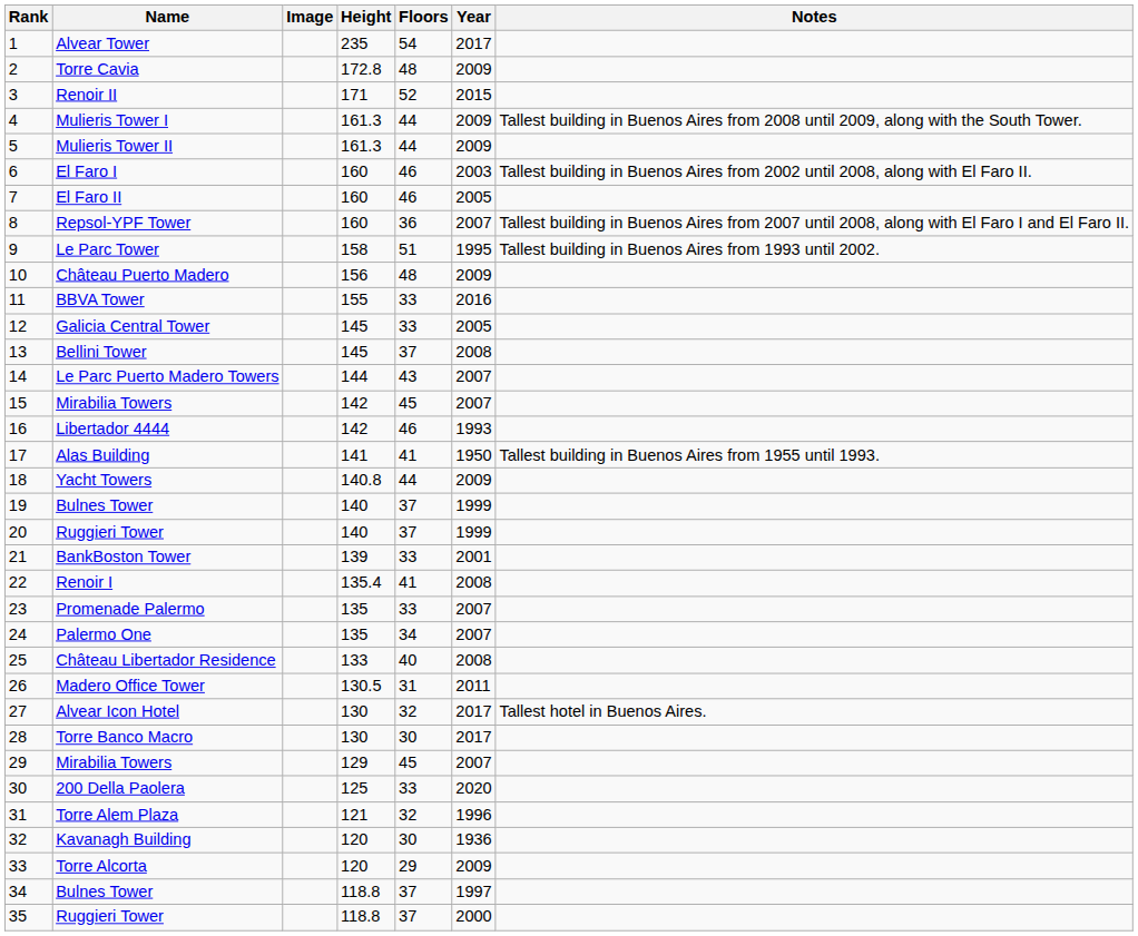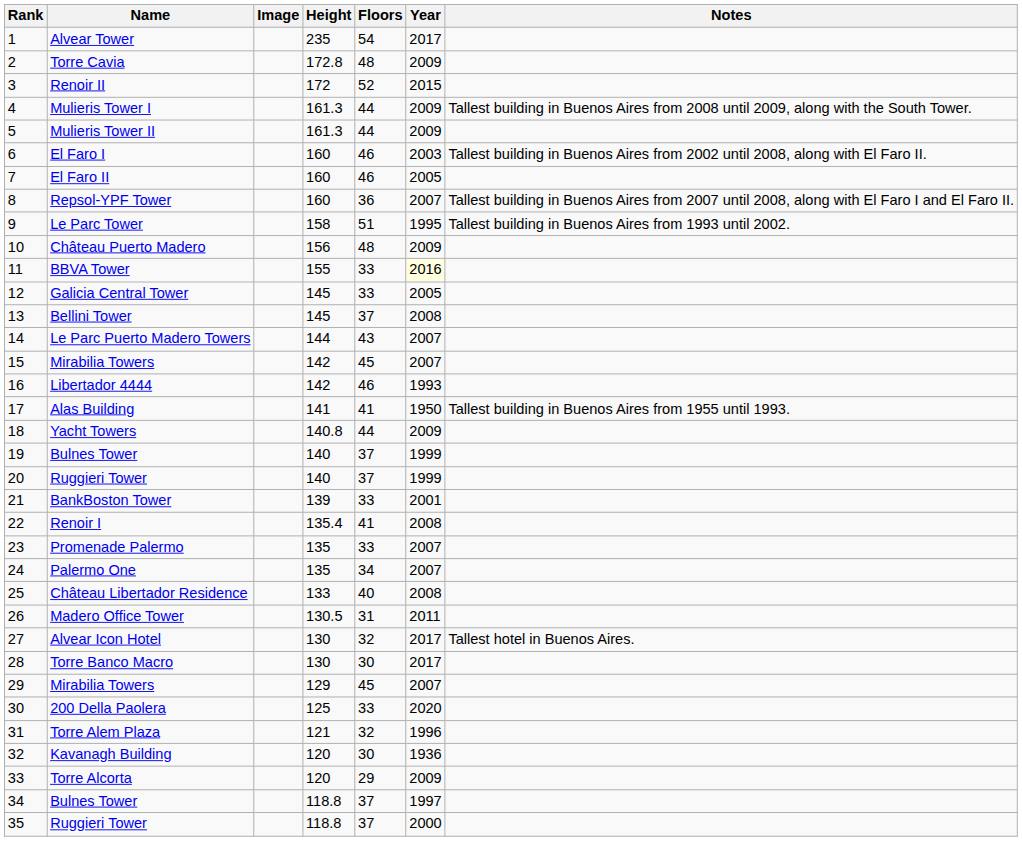Renoir II | Height: 171 -> 172
BBVA Tower | Year: no background -> lightyellow background
